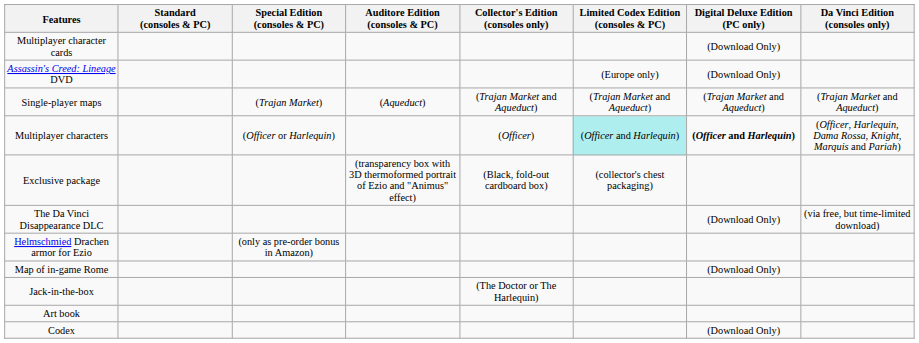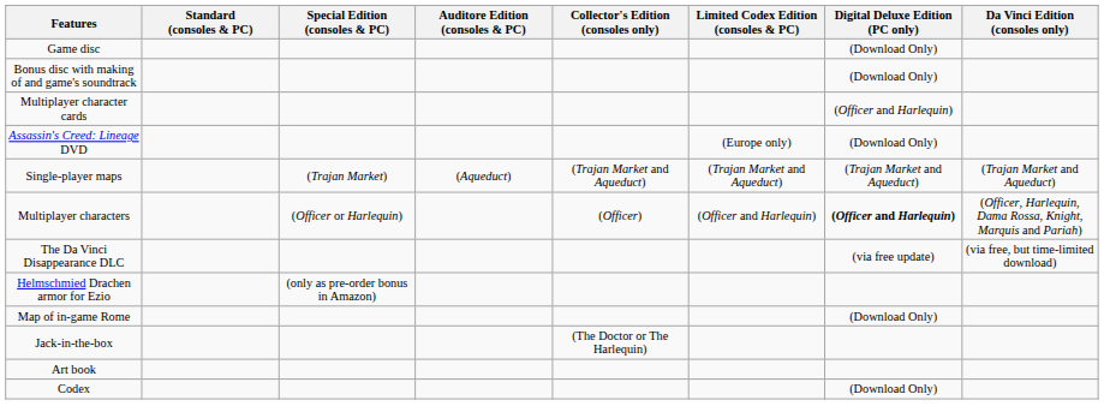+ row: Game disc | (Download Only)
+ row: Bonus disc with making of and game's soundtrack | (Download Only)
Multiplayer character cards | Digital Deluxe Edition (PC only): (Download Only) -> (Officer and Harlequin)
Multiplayer characters | Limited Codex Edition (consoles & PC): paleturquoise background -> no background
- row: Exclusive package | (transparency box with 3D thermoformed portrait of Ezio and "Animus" effect) | (Black, fold-out cardboard box) | (collector's chest packaging)
The Da Vinci Disappearance DLC | Digital Deluxe Edition (PC only): (Download Only) -> (via free update)
